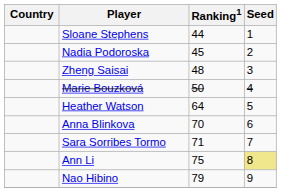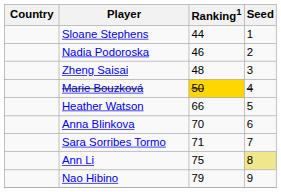Nadia Podoroska | Ranking1: 45 -> 46
Marie Bouzková | Ranking1: no background -> gold background
Heather Watson | Ranking1: 64 -> 66
